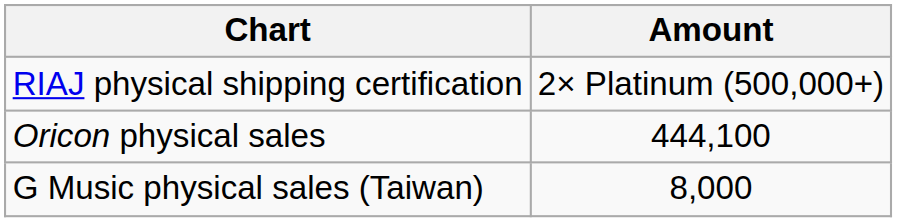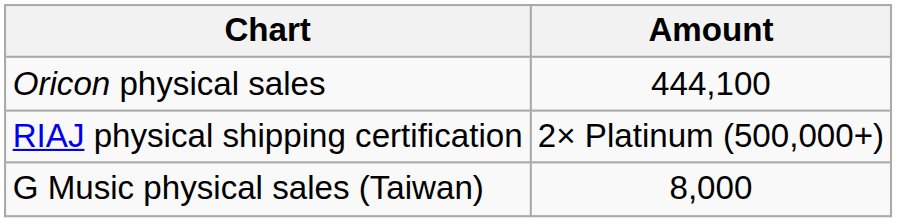rows swapped: Oricon physical sales <-> RIAJ physical shipping certification
